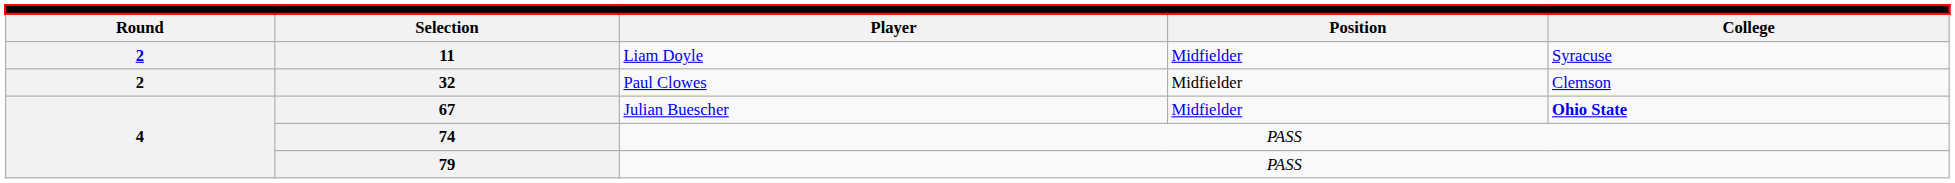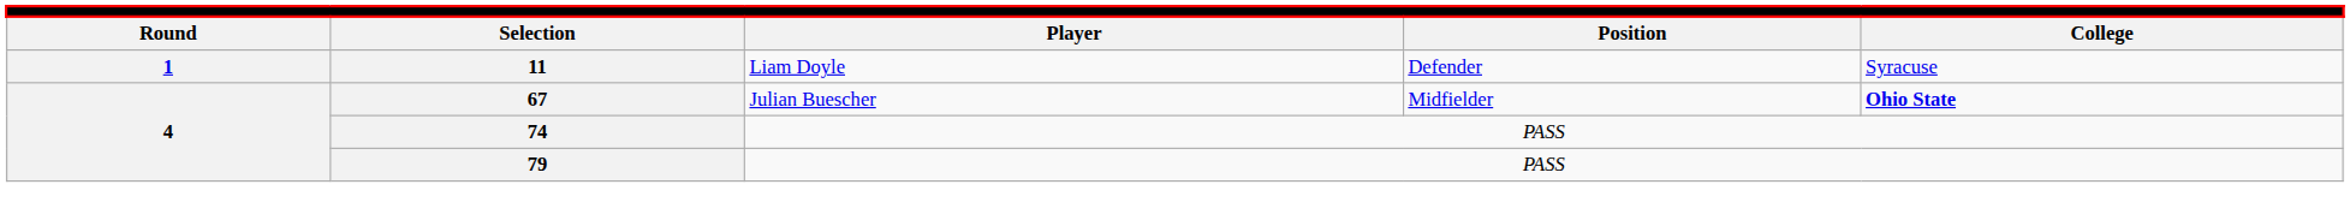11 | column 1: 2 -> 1
11 | column 4: Midfielder -> Defender
- row: 2 | 32 | Paul Clowes | Midfielder | Clemson
